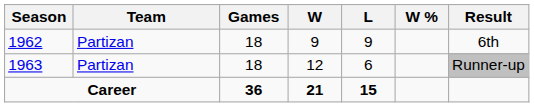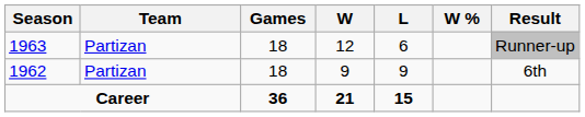rows swapped: 1962 <-> 1963
